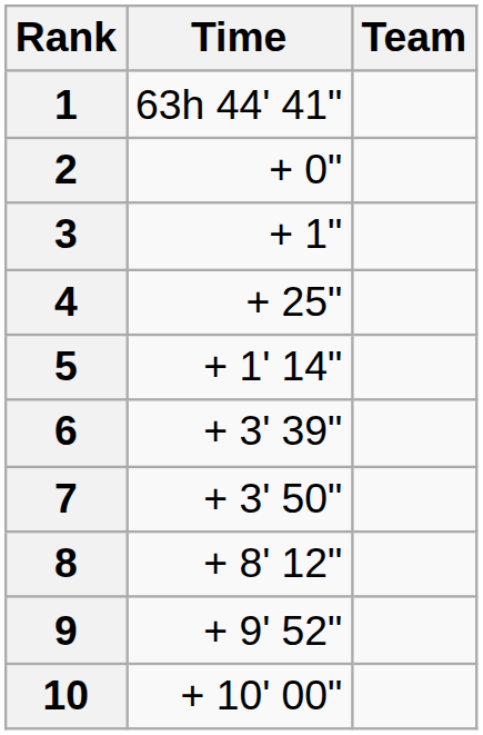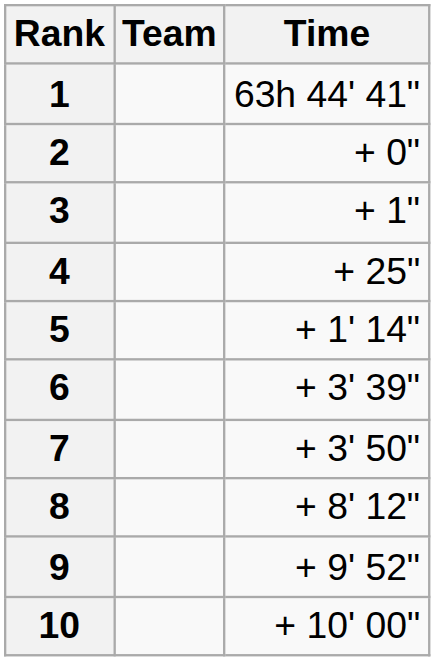columns swapped: Team <-> Time
